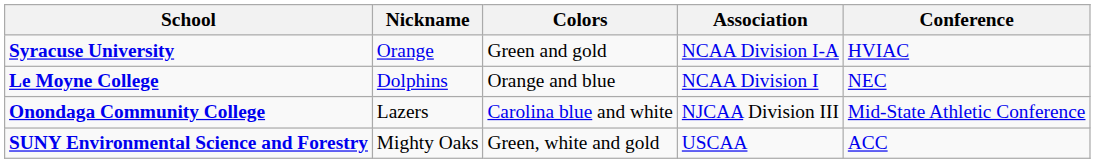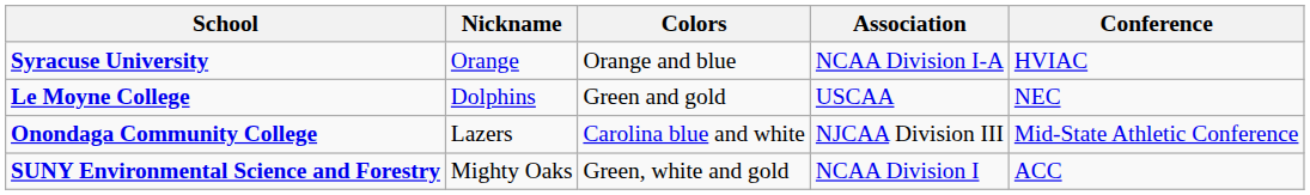Syracuse University | Colors: Green and gold -> Orange and blue
Le Moyne College | Colors: Orange and blue -> Green and gold
Le Moyne College | Association: NCAA Division I -> USCAA
SUNY Environmental Science and Forestry | Association: USCAA -> NCAA Division I
